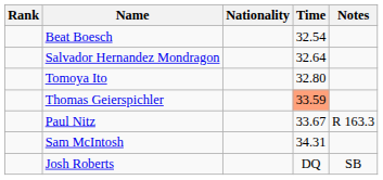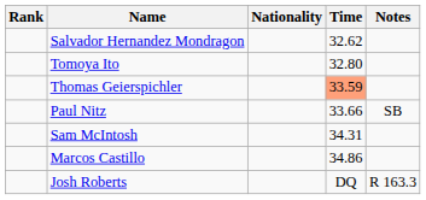- row: Beat Boesch | 32.54
Salvador Hernandez Mondragon | Time: 32.64 -> 32.62
Paul Nitz | Time: 33.67 -> 33.66
Paul Nitz | Notes: R 163.3 -> SB
+ row: Marcos Castillo | 34.86
Josh Roberts | Notes: SB -> R 163.3
